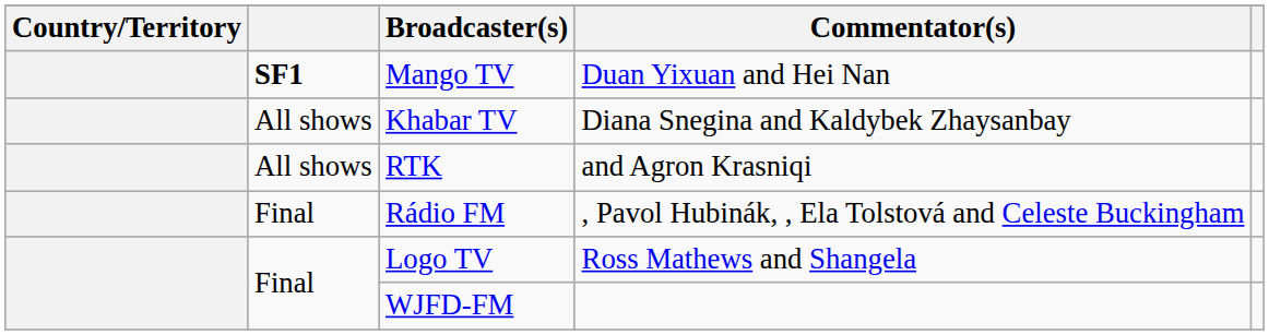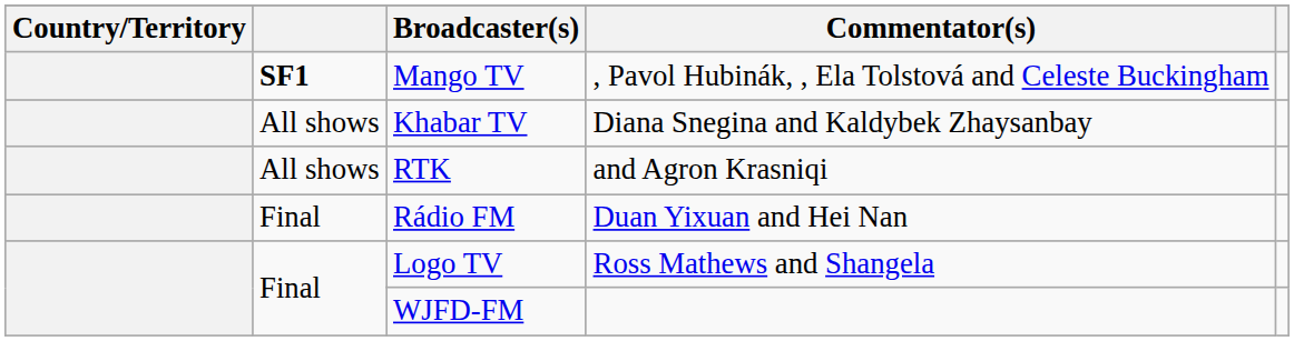Mango TV | Commentator(s): Duan Yixuan and Hei Nan -> , Pavol Hubinák, , Ela Tolstová and Celeste Buckingham
Rádio FM | Commentator(s): , Pavol Hubinák, , Ela Tolstová and Celeste Buckingham -> Duan Yixuan and Hei Nan
